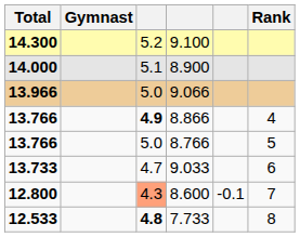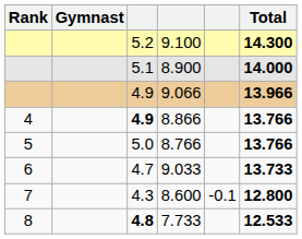columns swapped: Rank <-> Total
9.066 | column 3: 5.0 -> 4.9
8.600 | column 3: lightsalmon background -> no background
